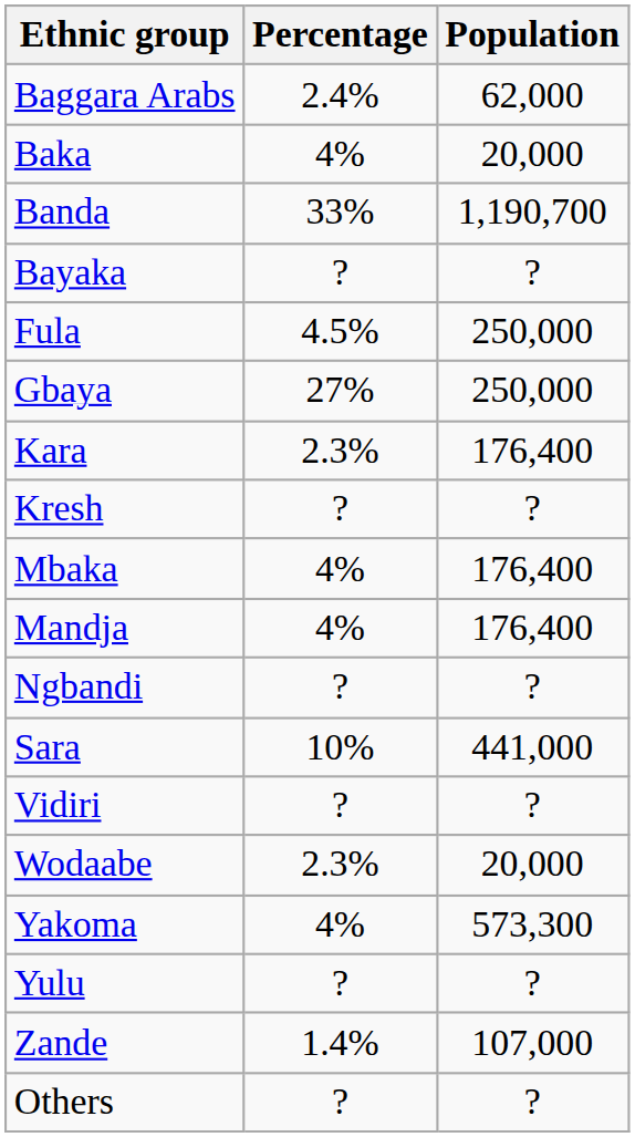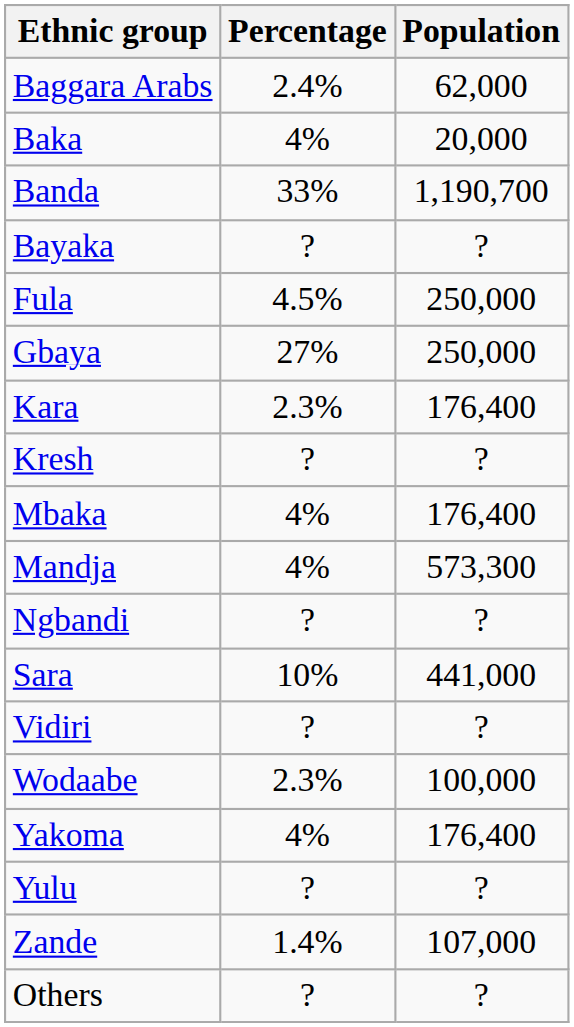Mandja | Population: 176,400 -> 573,300
Wodaabe | Population: 20,000 -> 100,000
Yakoma | Population: 573,300 -> 176,400
